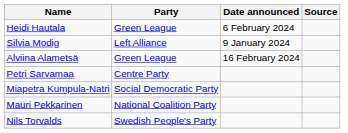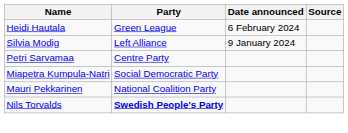- row: Alviina Alametsä | Green League | 16 February 2024
Nils Torvalds | Party: normal -> bold
